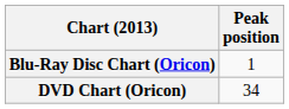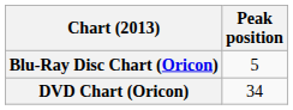Blu-Ray Disc Chart (Oricon) | Peak position: 1 -> 5
